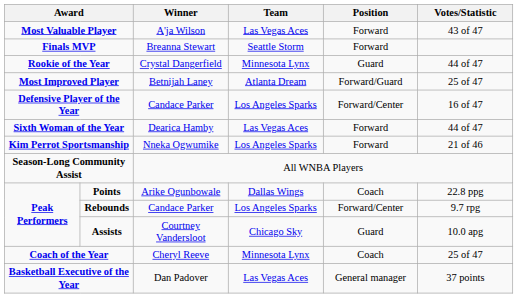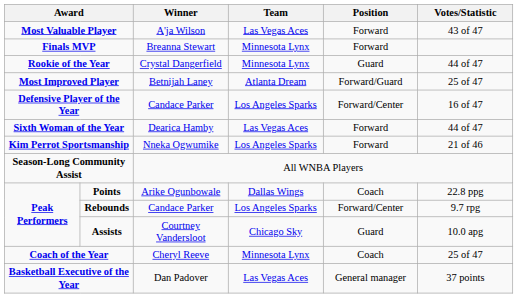Finals MVP | Team: Seattle Storm -> Minnesota Lynx
